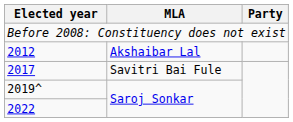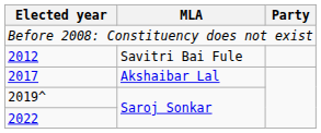2012 | MLA: Akshaibar Lal -> Savitri Bai Fule
2017 | MLA: Savitri Bai Fule -> Akshaibar Lal
